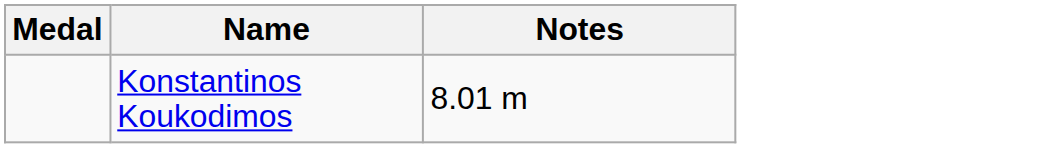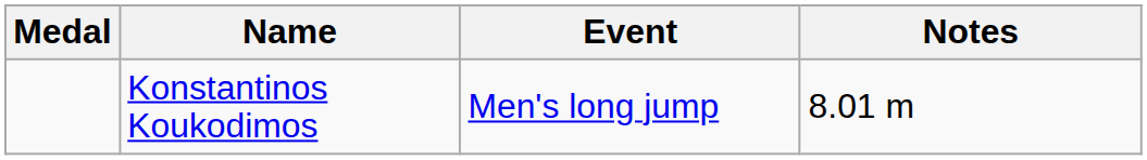+ column: Event | Men's long jump
